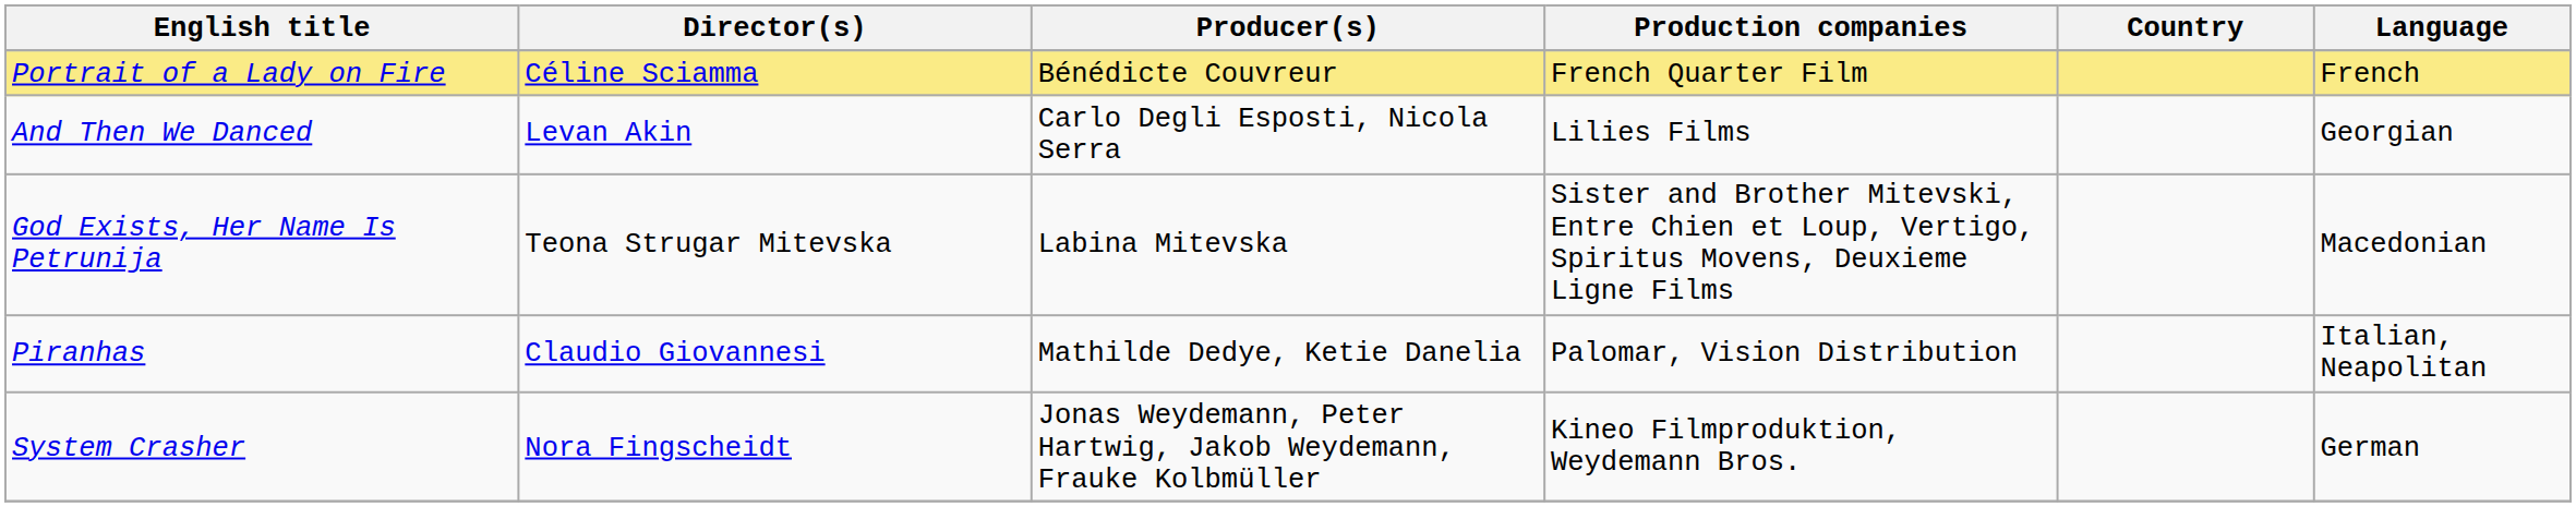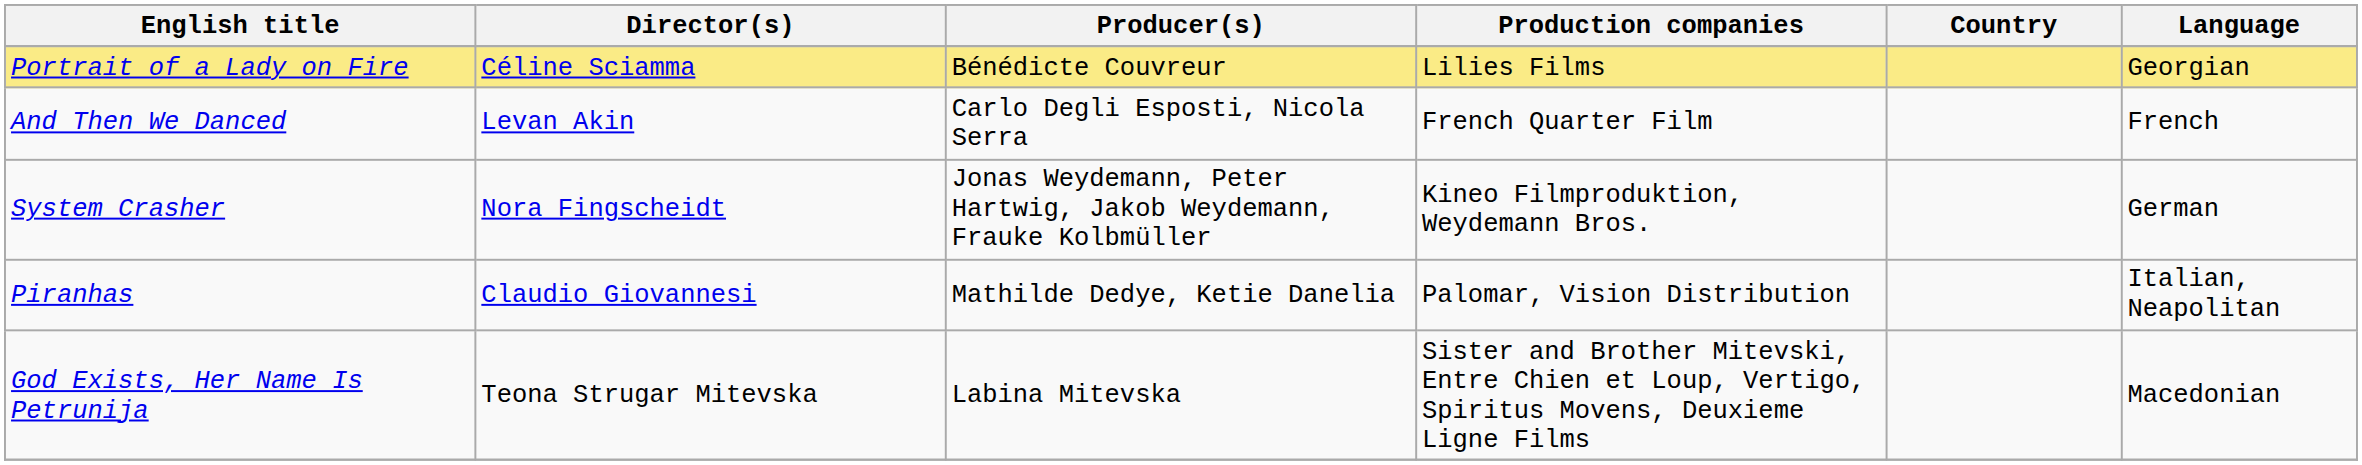Portrait of a Lady on Fire | Production companies: French Quarter Film -> Lilies Films
Portrait of a Lady on Fire | Language: French -> Georgian
And Then We Danced | Production companies: Lilies Films -> French Quarter Film
And Then We Danced | Language: Georgian -> French
rows swapped: God Exists, Her Name Is Petrunija <-> System Crasher
